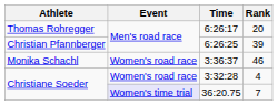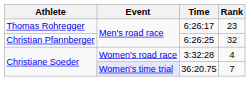6:26:17 | Rank: 20 -> 23
6:26:25 | Rank: 39 -> 32
- row: Monika Schachl | Women's road race | 3:36:37 | 46
